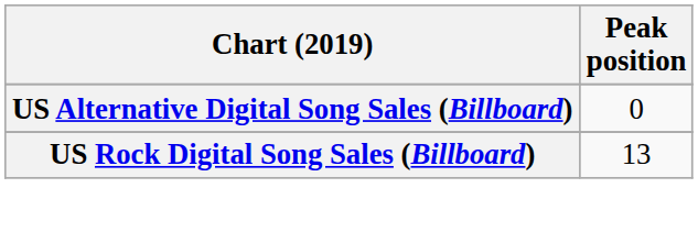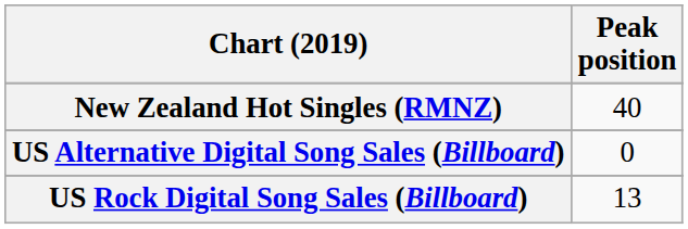+ row: New Zealand Hot Singles (RMNZ) | 40
